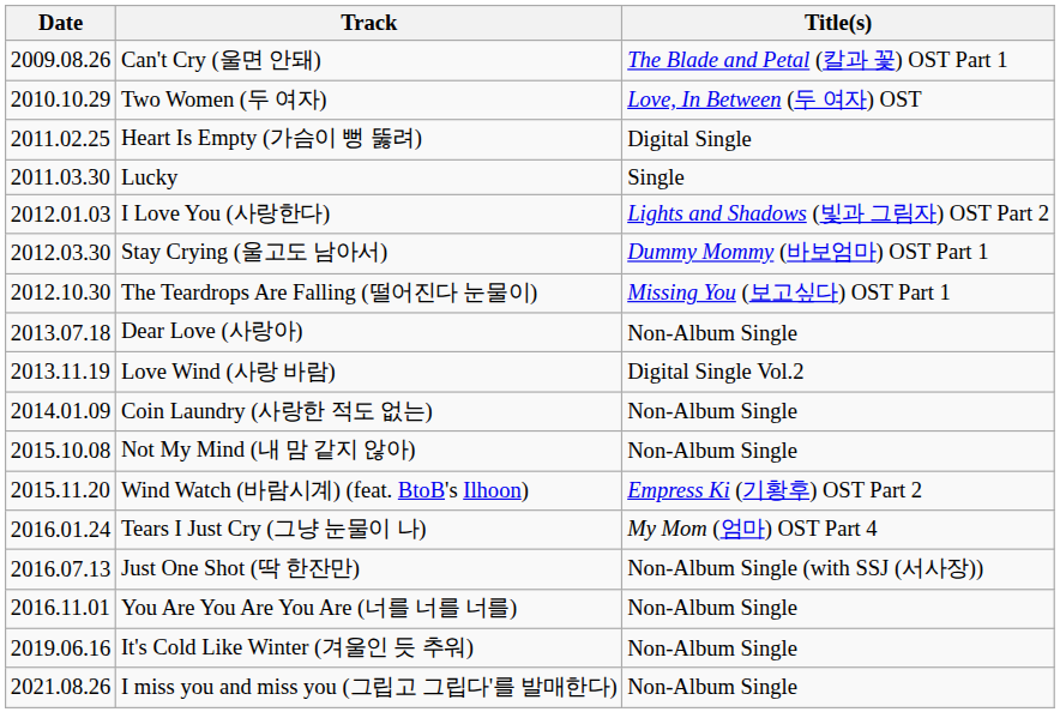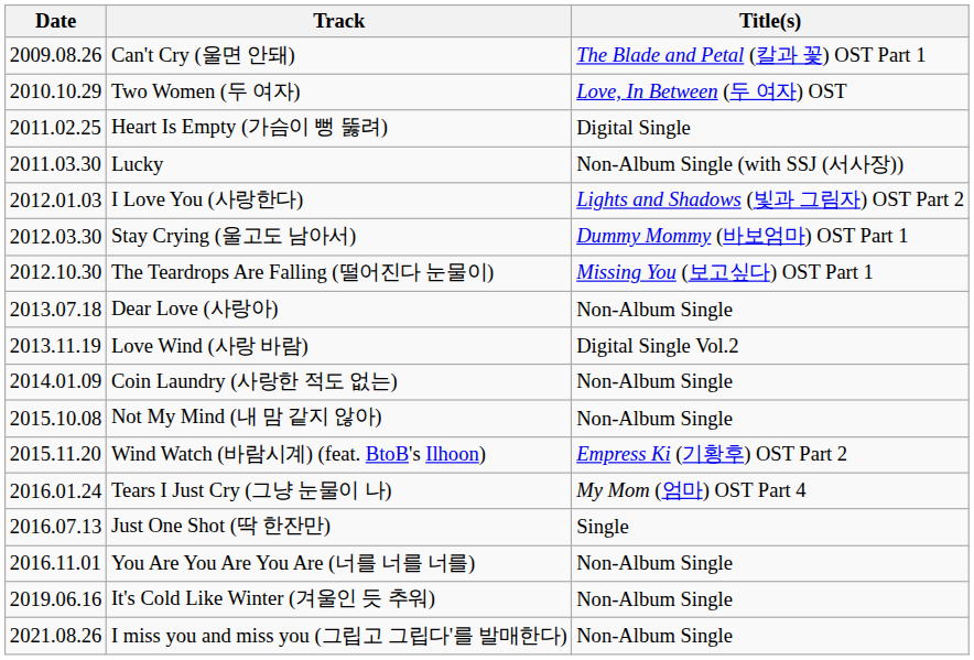Lucky | Title(s): Single -> Non-Album Single (with SSJ (서사장))
Just One Shot (딱 한잔만) | Title(s): Non-Album Single (with SSJ (서사장)) -> Single
